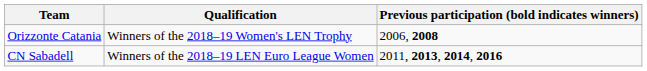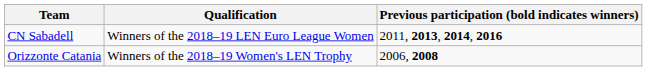rows swapped: CN Sabadell <-> Orizzonte Catania
